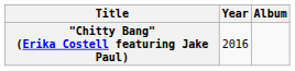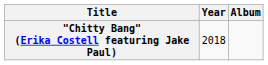"Chitty Bang" (Erika Costell featuring Jake Paul) | Year: 2016 -> 2018
